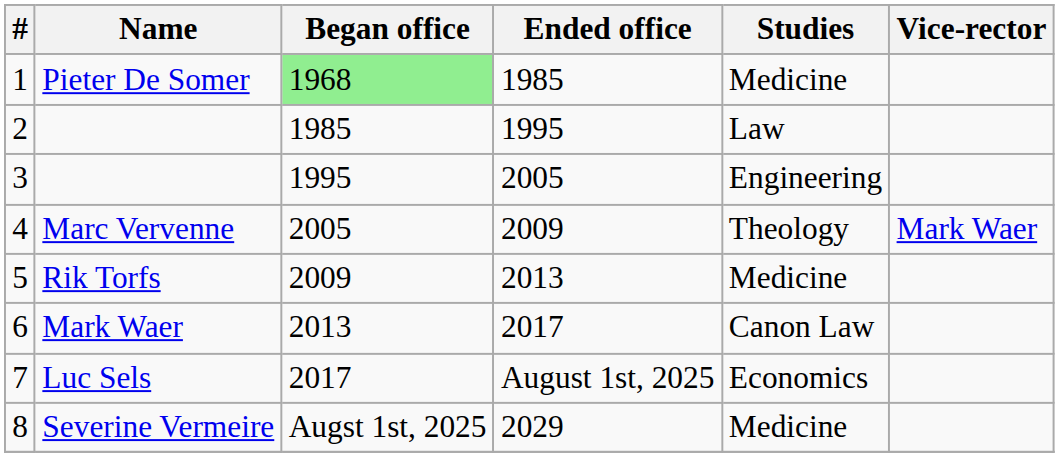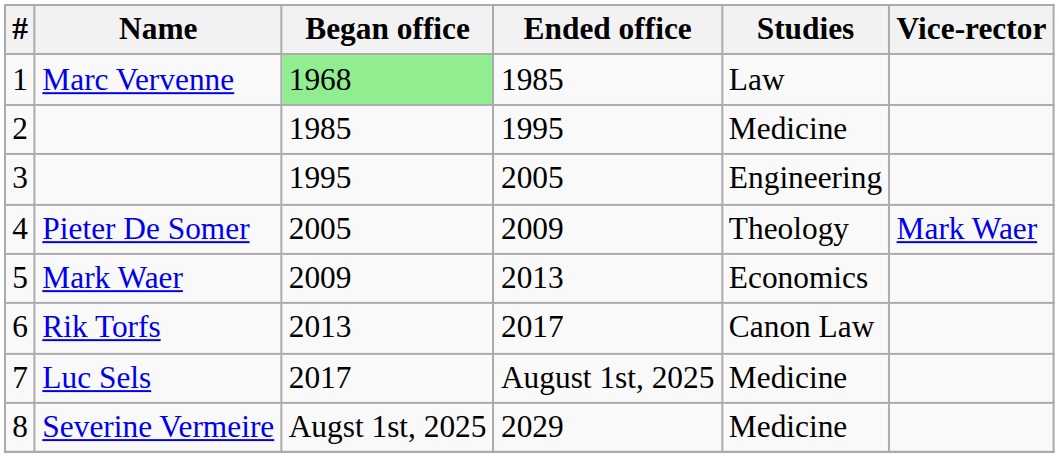1 | Name: Pieter De Somer -> Marc Vervenne
1 | Studies: Medicine -> Law
2 | Studies: Law -> Medicine
4 | Name: Marc Vervenne -> Pieter De Somer
5 | Name: Rik Torfs -> Mark Waer
5 | Studies: Medicine -> Economics
6 | Name: Mark Waer -> Rik Torfs
7 | Studies: Economics -> Medicine
